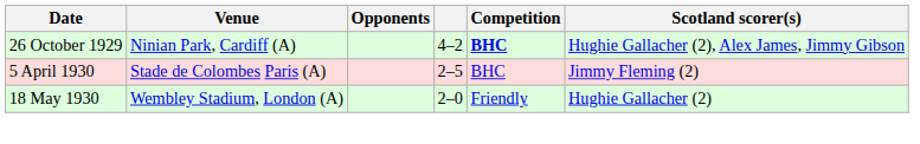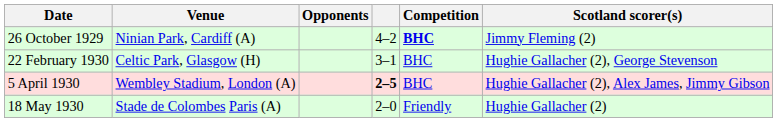26 October 1929 | Scotland scorer(s): Hughie Gallacher (2), Alex James, Jimmy Gibson -> Jimmy Fleming (2)
+ row: 22 February 1930 | Celtic Park, Glasgow (H) | 3–1 | BHC | Hughie Gallacher (2), George Stevenson
5 April 1930 | Venue: Stade de Colombes Paris (A) -> Wembley Stadium, London (A)
5 April 1930 | column 4: normal -> bold
5 April 1930 | Scotland scorer(s): Jimmy Fleming (2) -> Hughie Gallacher (2), Alex James, Jimmy Gibson
18 May 1930 | Venue: Wembley Stadium, London (A) -> Stade de Colombes Paris (A)
